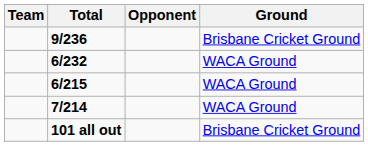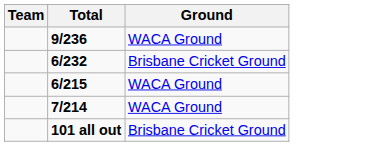- column: Opponent
9/236 | Ground: Brisbane Cricket Ground -> WACA Ground
6/232 | Ground: WACA Ground -> Brisbane Cricket Ground
